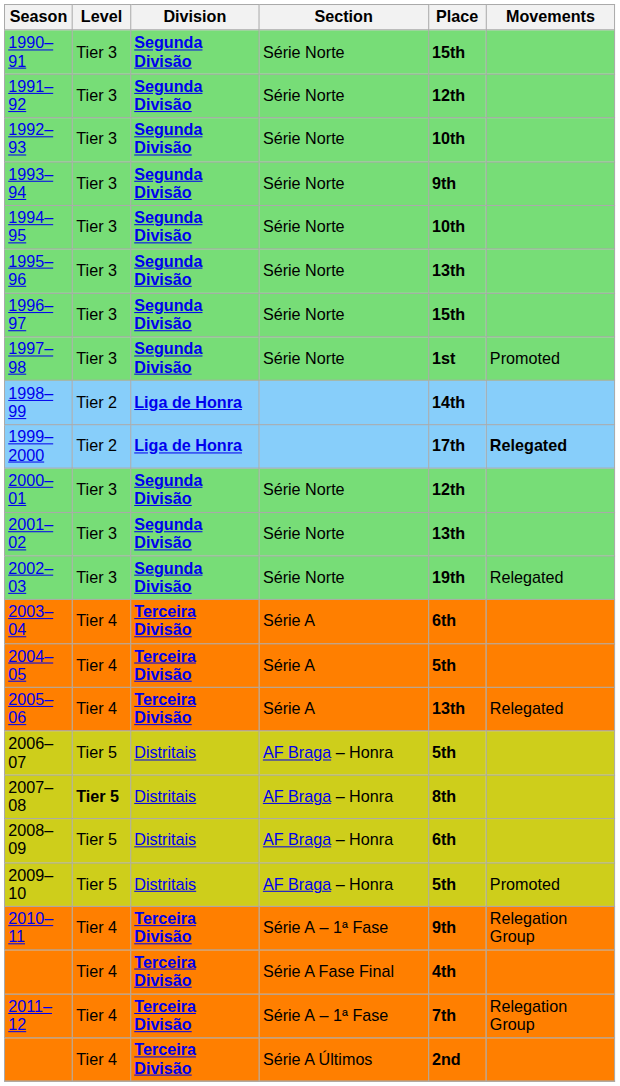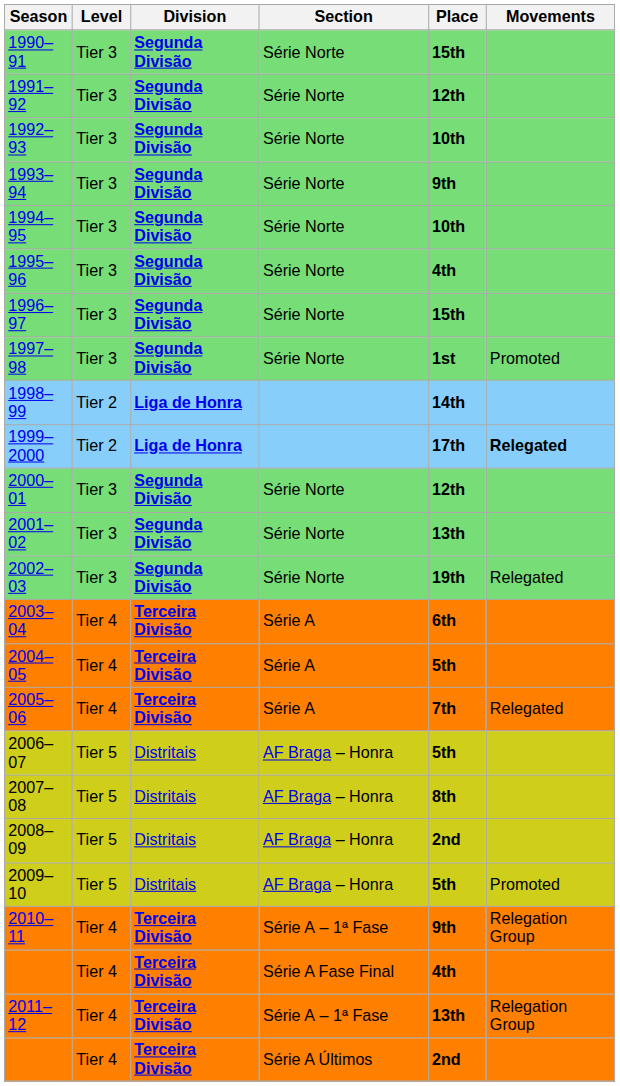1995–96 | Place: 13th -> 4th
2005–06 | Place: 13th -> 7th
2007–08 | Level: bold -> normal
2008–09 | Place: 6th -> 2nd
2011–12 | Place: 7th -> 13th
